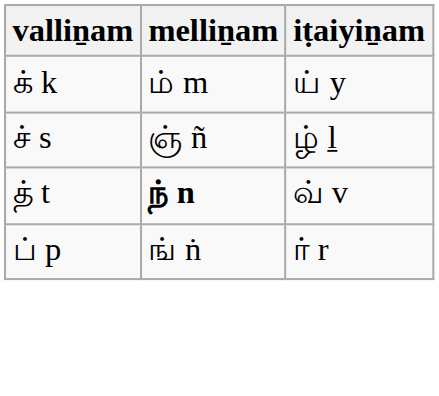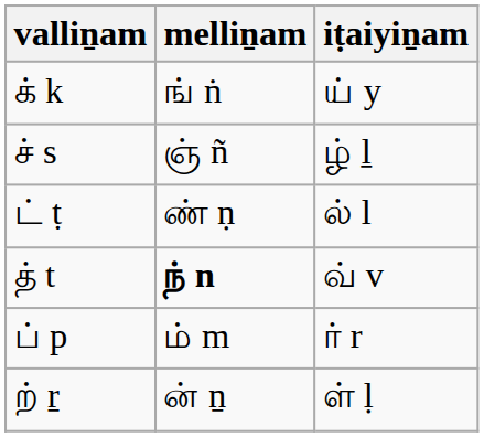க் k | melliṉam: ம் m -> ங் ṅ
+ row: ட் ṭ | ண் ṇ | ல் l
ப் p | melliṉam: ங் ṅ -> ம் m
+ row: ற் ṟ | ன் ṉ | ள் ḷ
